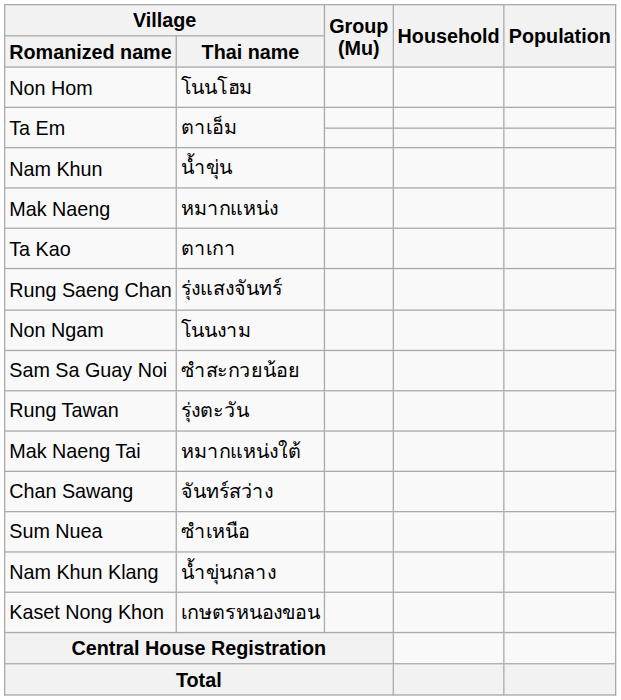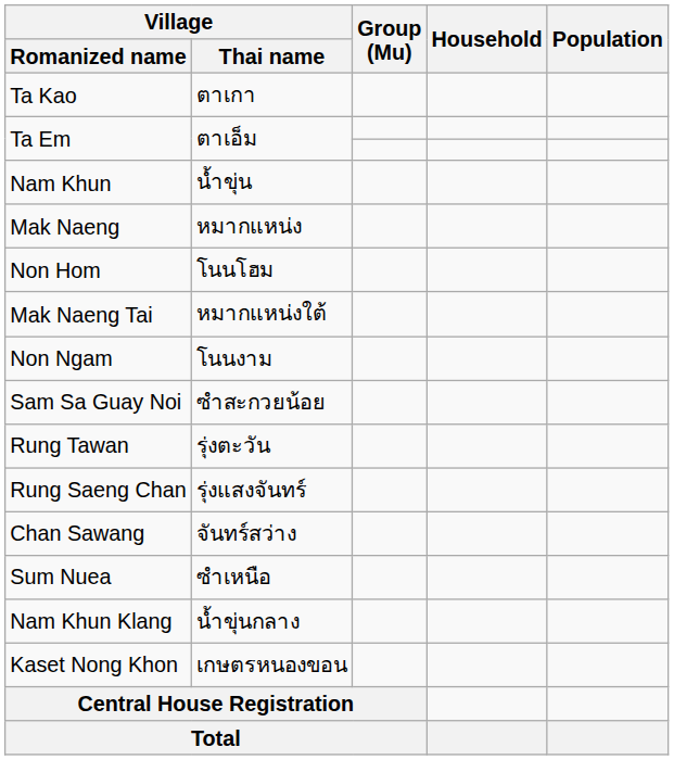rows swapped: Ta Kao <-> Non Hom
rows swapped: Rung Saeng Chan <-> Mak Naeng Tai
